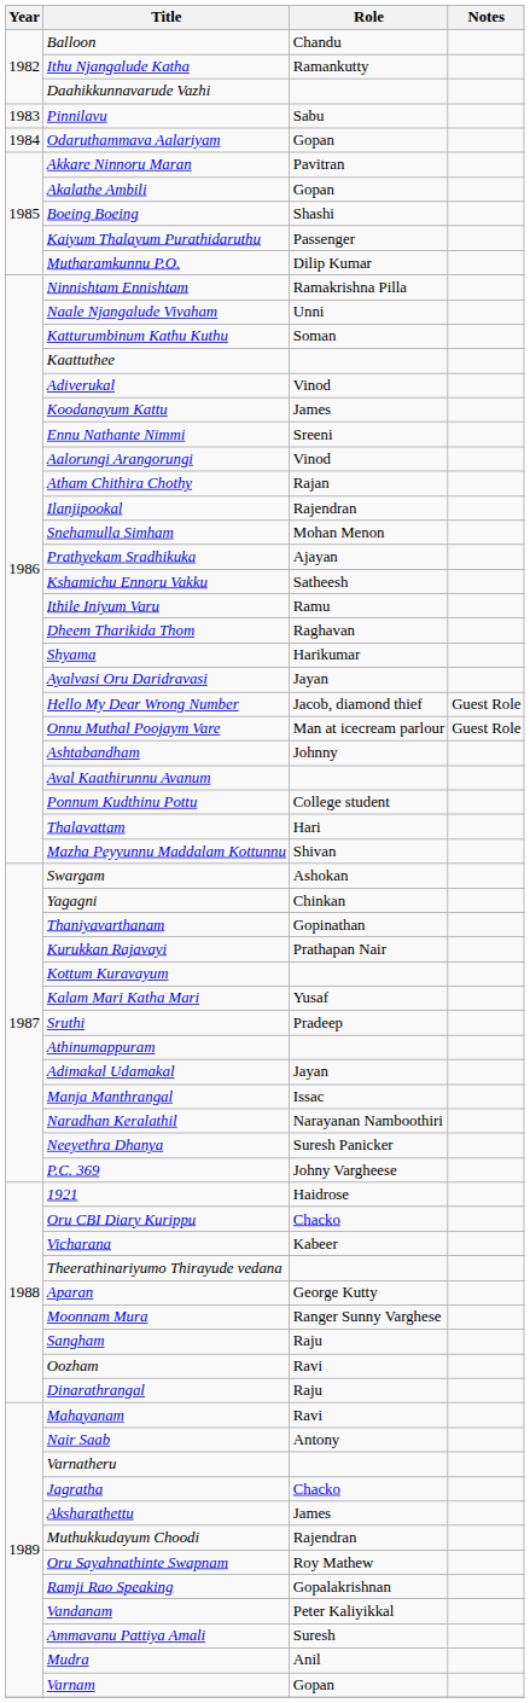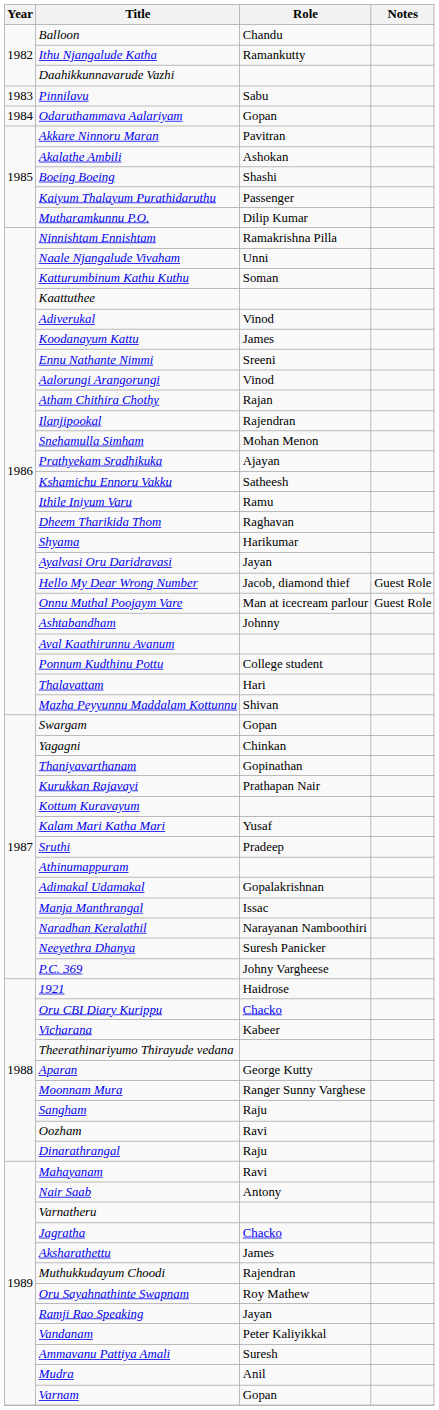Akalathe Ambili | Role: Gopan -> Ashokan
Swargam | Role: Ashokan -> Gopan
Adimakal Udamakal | Role: Jayan -> Gopalakrishnan
Ramji Rao Speaking | Role: Gopalakrishnan -> Jayan
